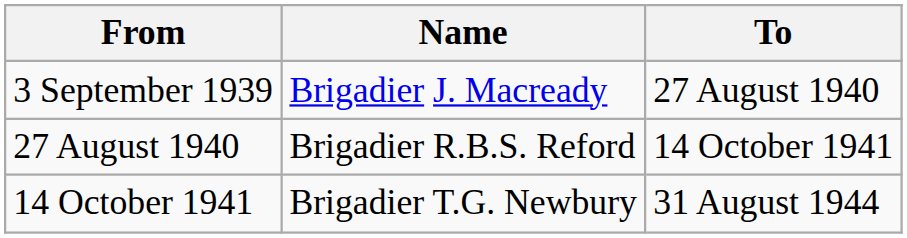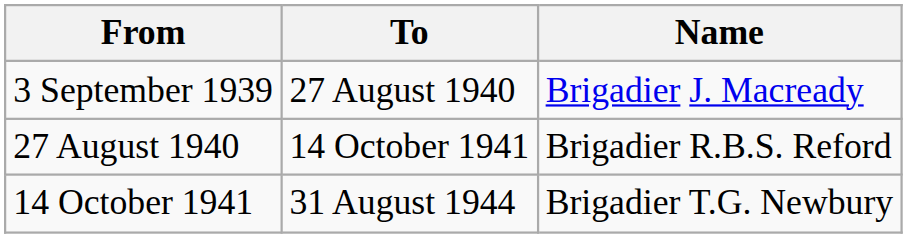columns swapped: To <-> Name
